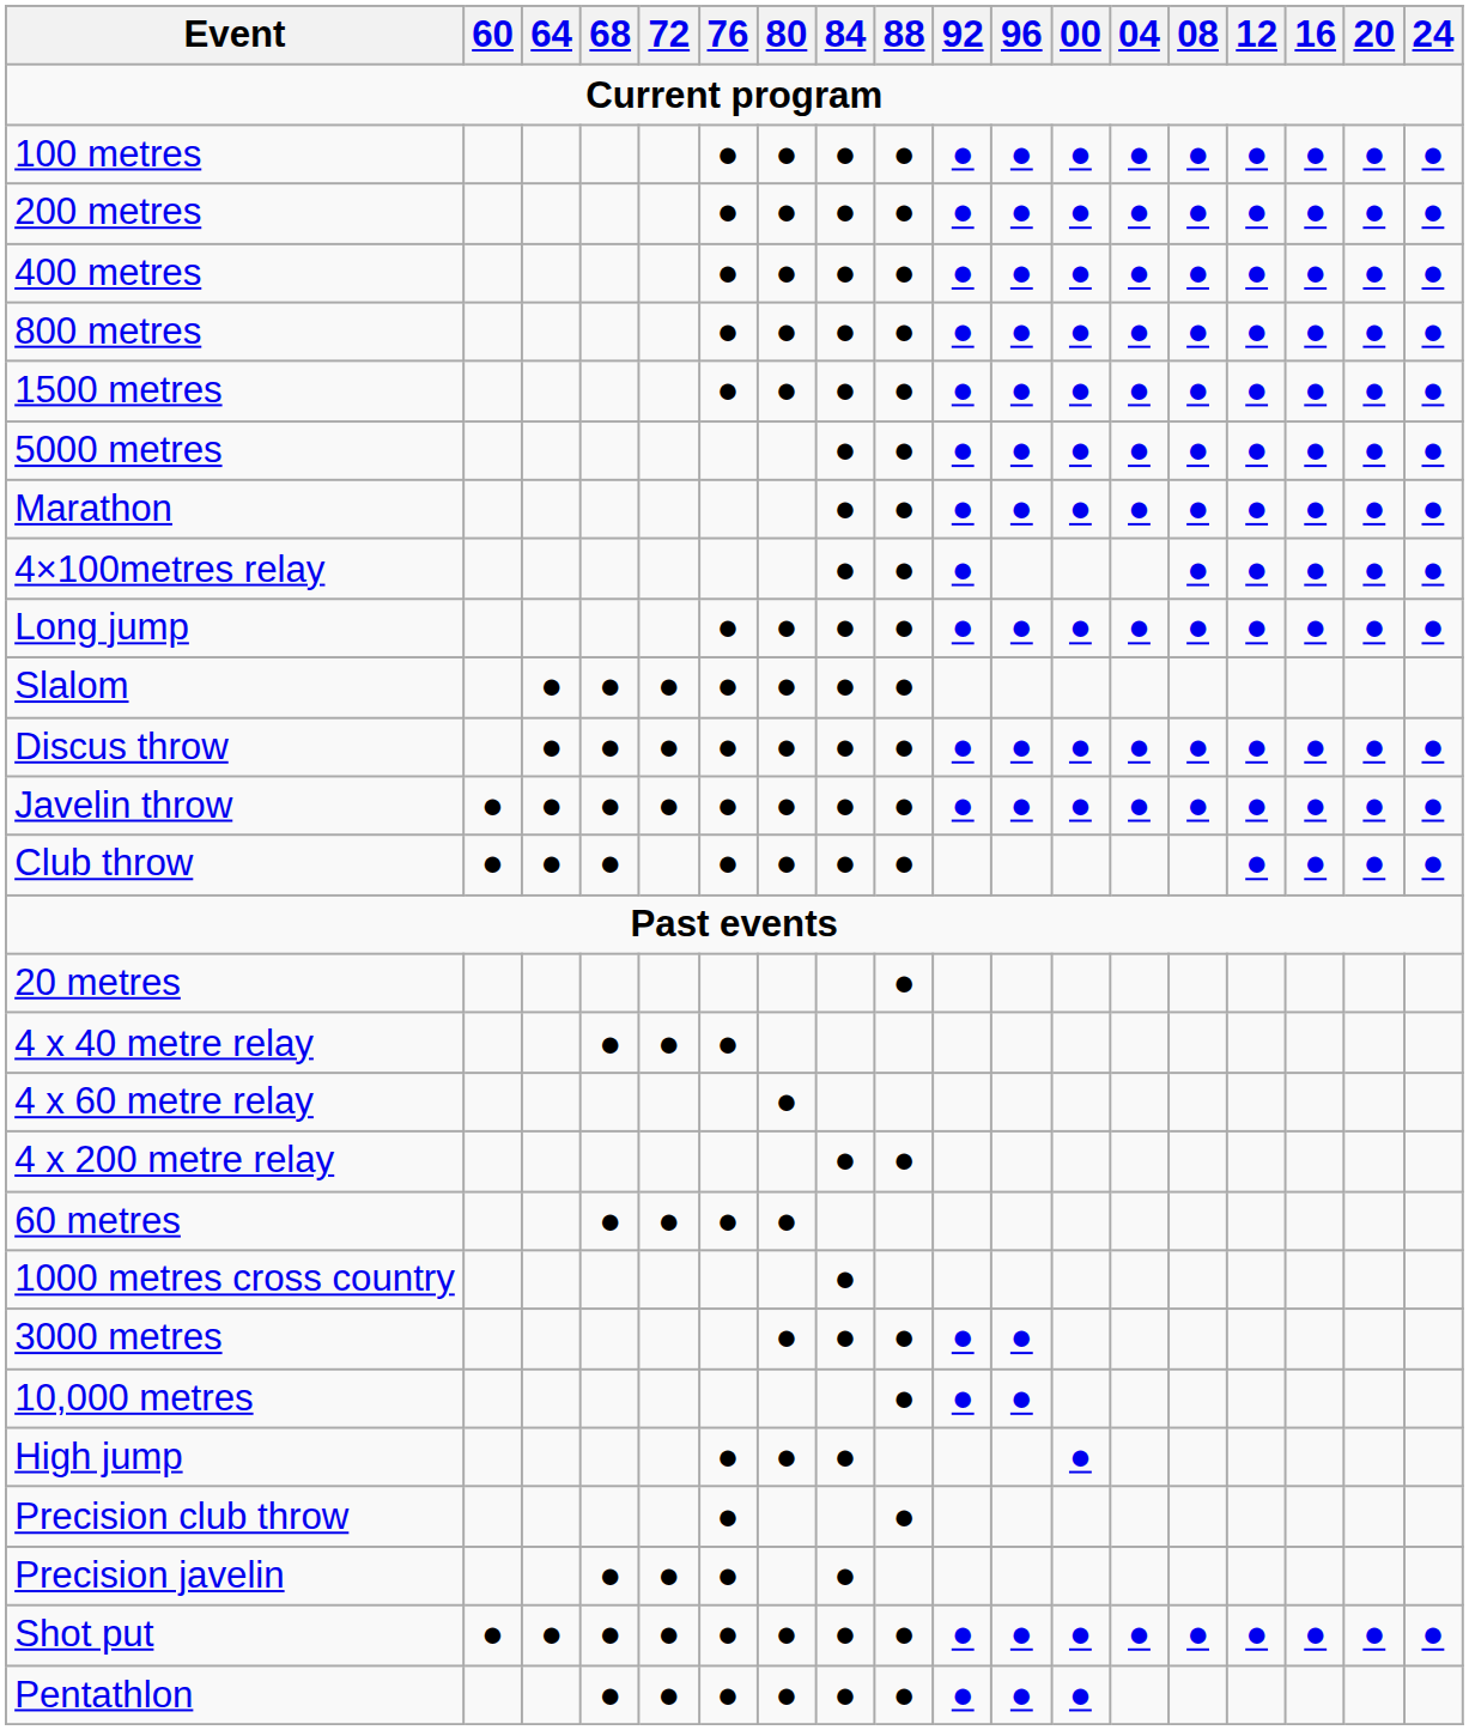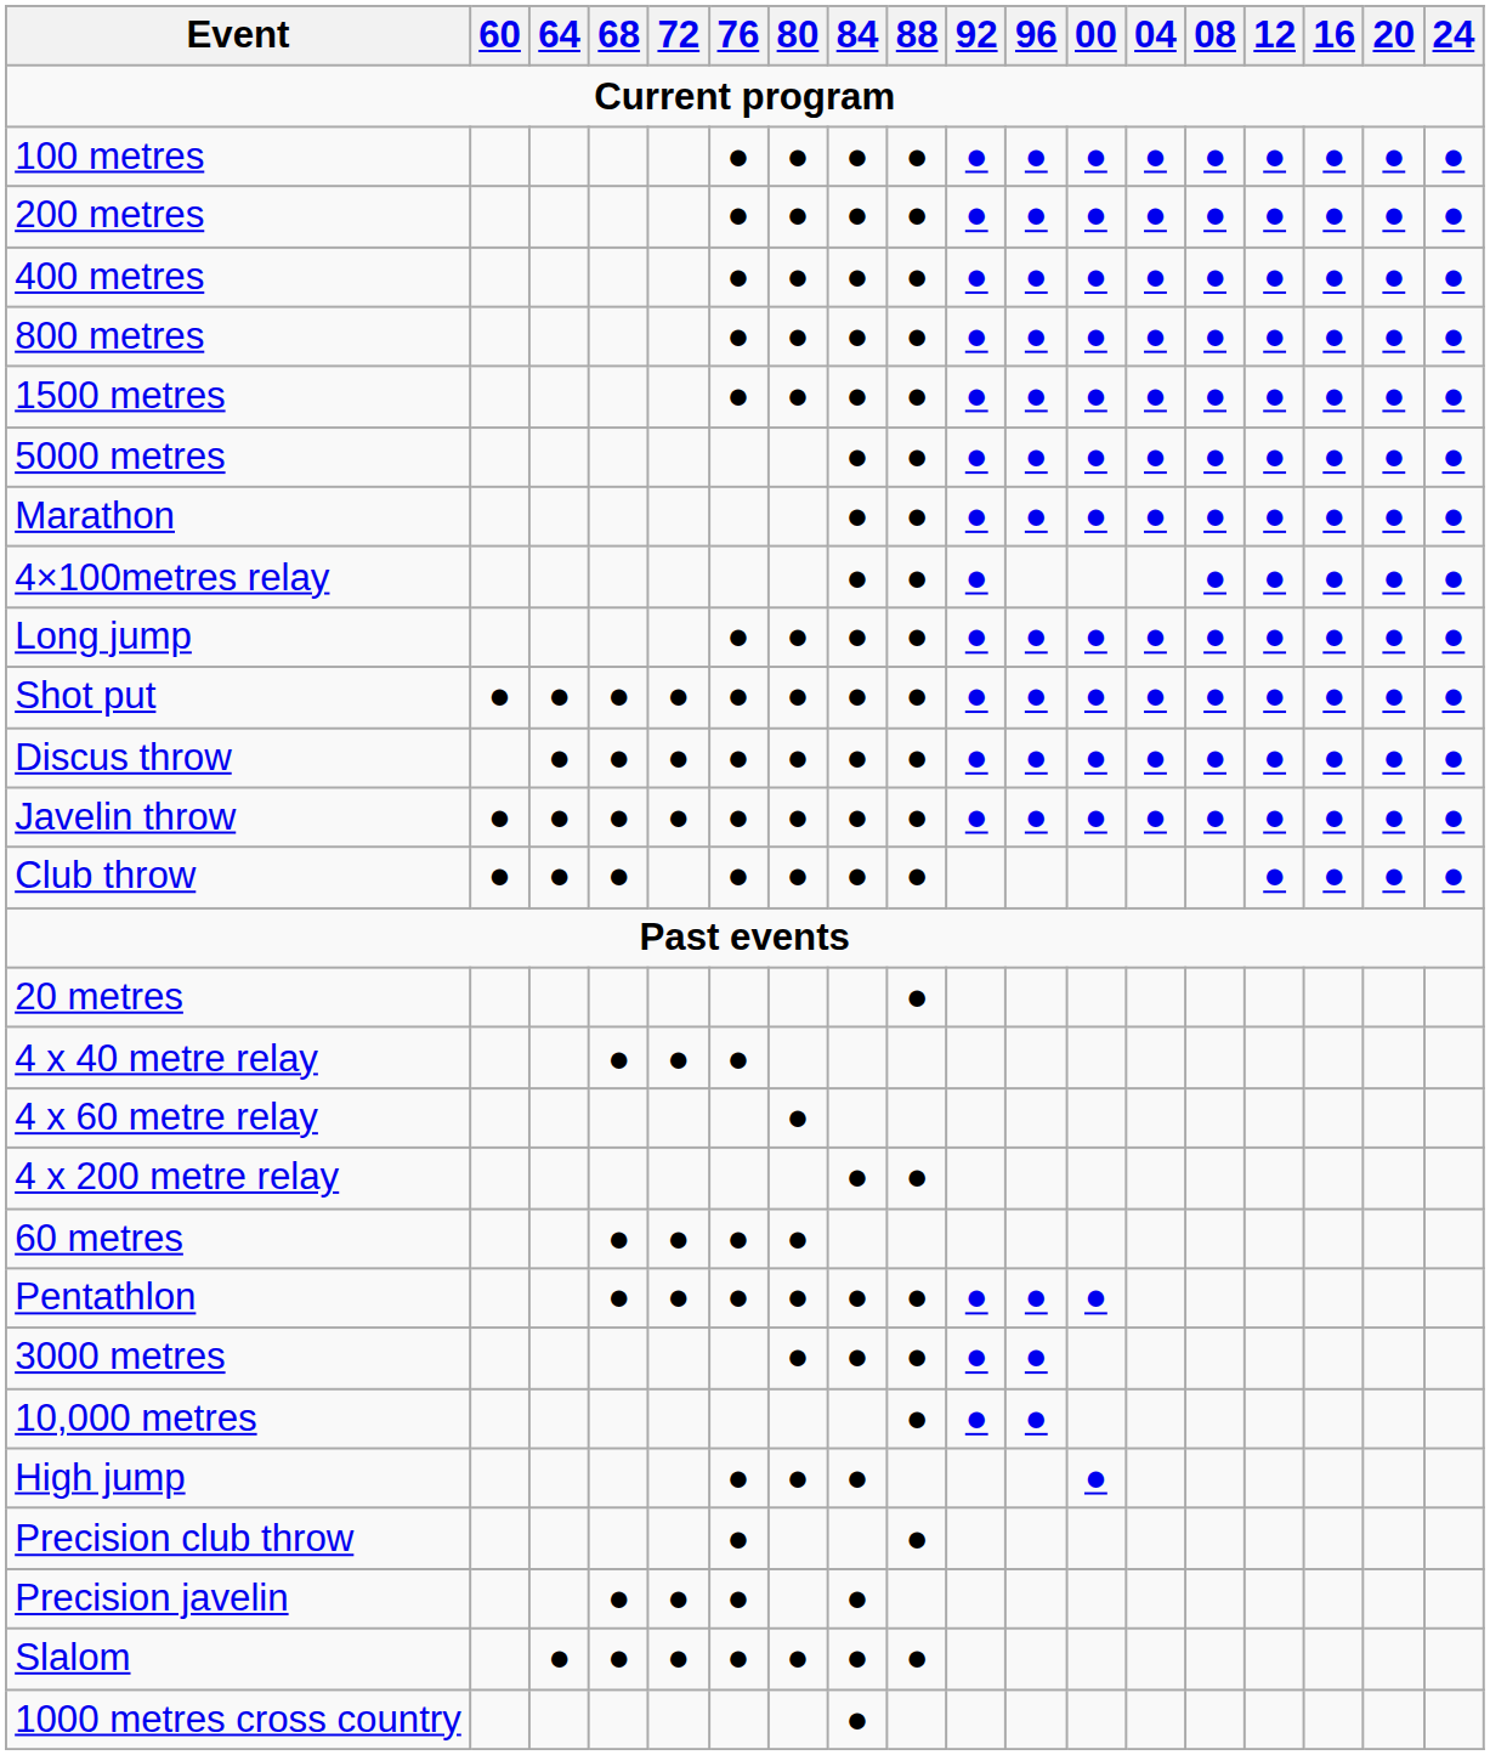rows swapped: Shot put <-> Slalom
rows swapped: 1000 metres cross country <-> Pentathlon
